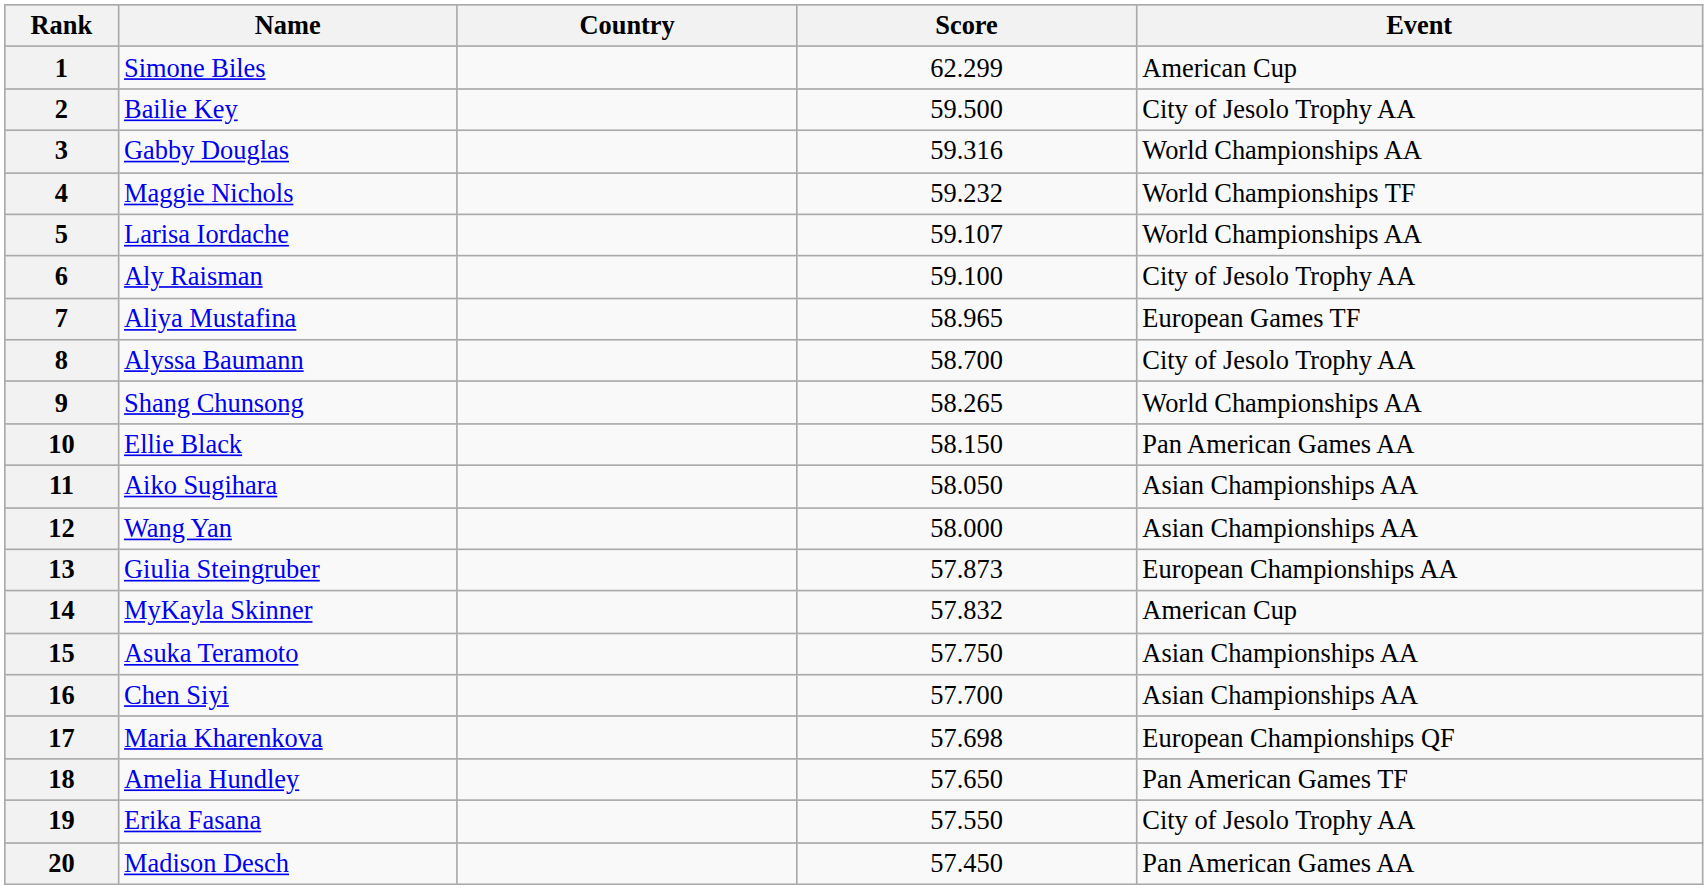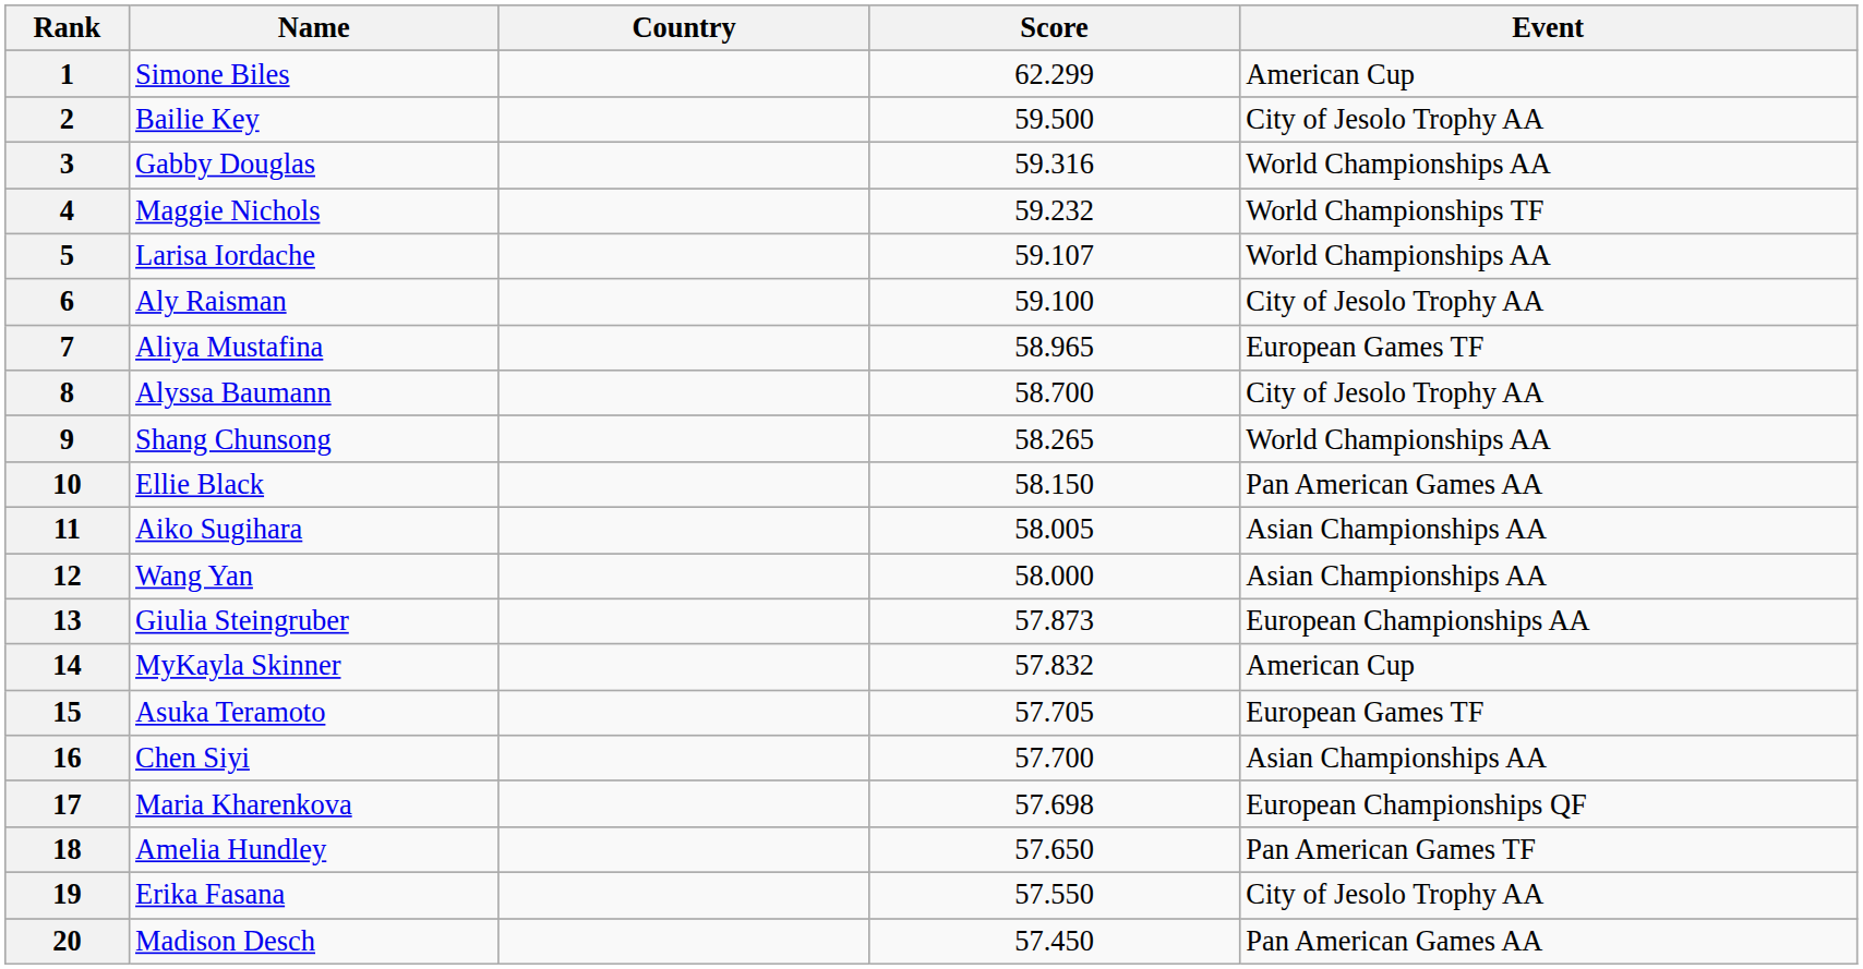11 | Score: 58.050 -> 58.005
15 | Score: 57.750 -> 57.705
15 | Event: Asian Championships AA -> European Games TF
